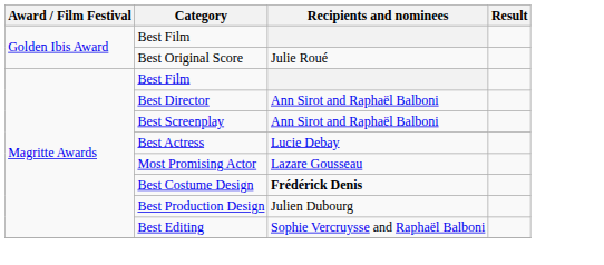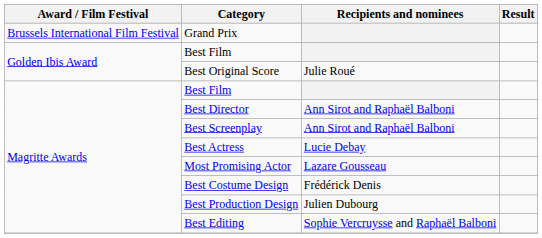+ row: Brussels International Film Festival | Grand Prix
Best Costume Design | Recipients and nominees: bold -> normal
